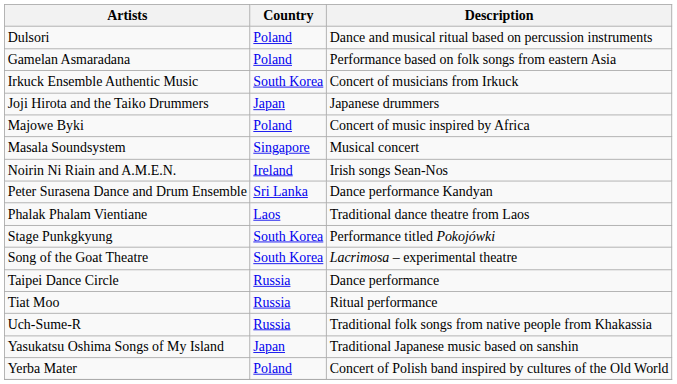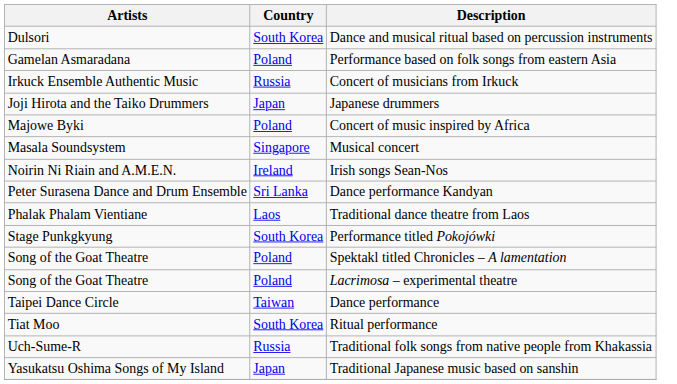Dance and musical ritual based on percussion instruments | Country: Poland -> South Korea
Concert of musicians from Irkuck | Country: South Korea -> Russia
+ row: Song of the Goat Theatre | Poland | Spektakl titled Chronicles – A lamentation
Lacrimosa – experimental theatre | Country: South Korea -> Poland
Dance performance | Country: Russia -> Taiwan
Ritual performance | Country: Russia -> South Korea
- row: Yerba Mater | Poland | Concert of Polish band inspired by cultures of the Old World
